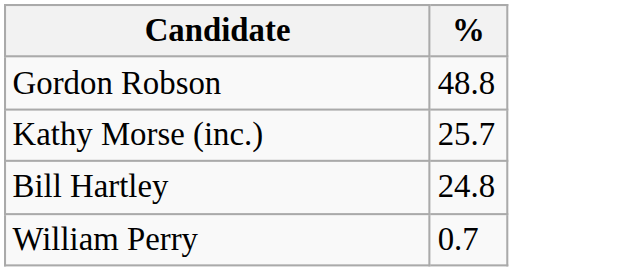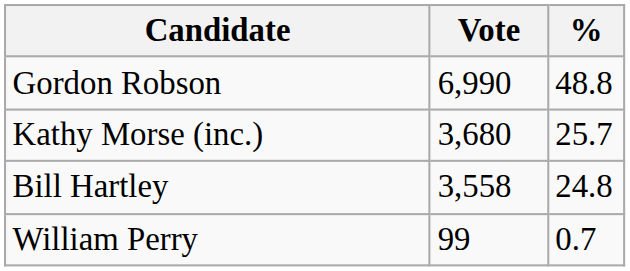+ column: Vote | 6,990 | 3,680 | 3,558 | 99
